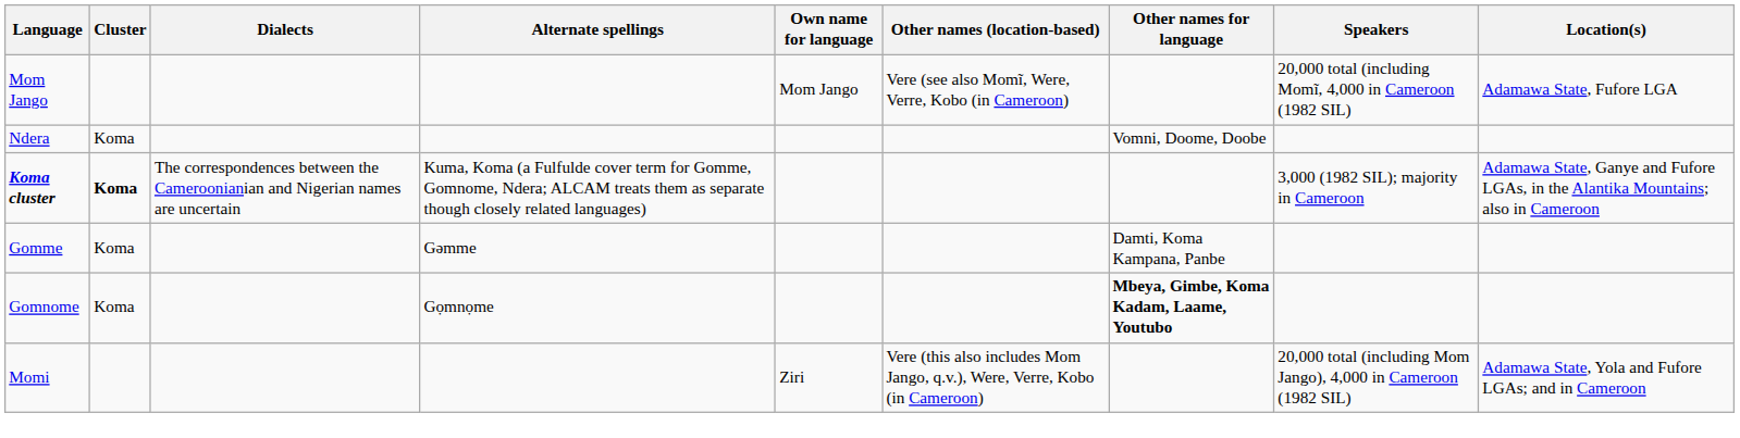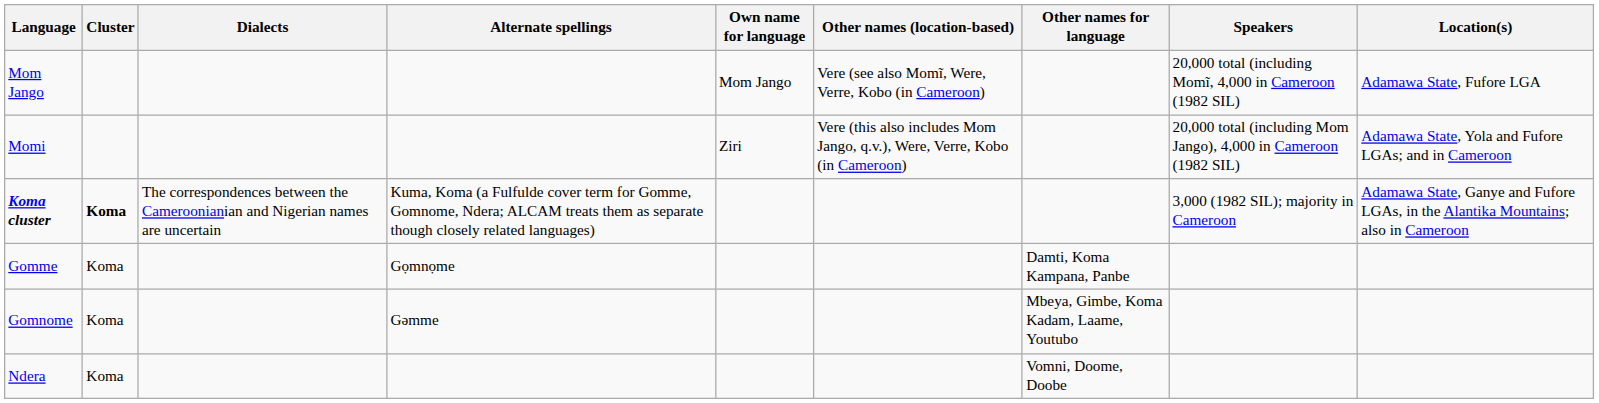rows swapped: Momi <-> Ndera
Gomme | Alternate spellings: Gәmme -> Gọmnọme
Gomnome | Alternate spellings: Gọmnọme -> Gәmme
Gomnome | Other names for language: bold -> normal
